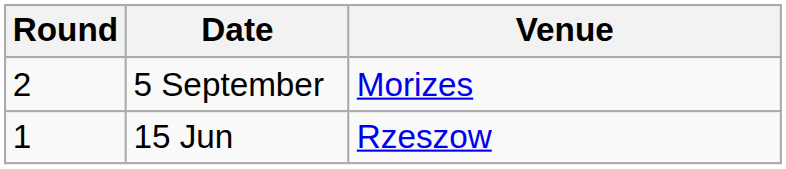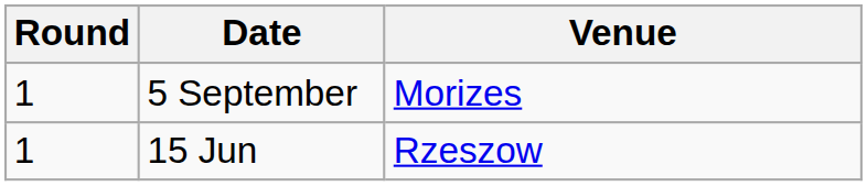5 September | Round: 2 -> 1
